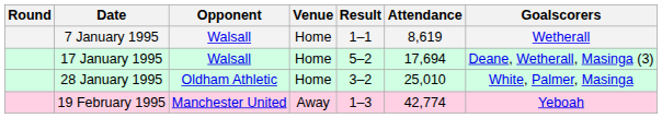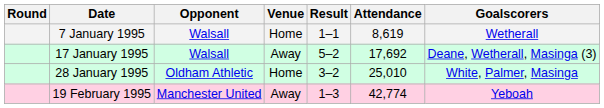17 January 1995 | Venue: Home -> Away
17 January 1995 | Attendance: 17,694 -> 17,692
